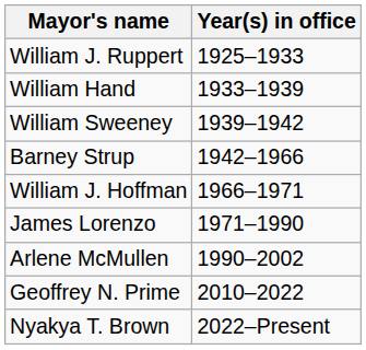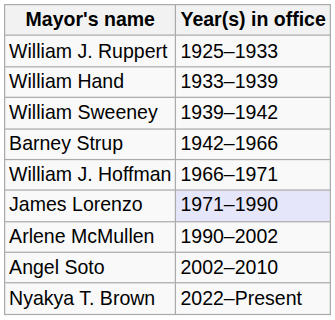James Lorenzo | Year(s) in office: no background -> lavender background
+ row: Angel Soto | 2002–2010
- row: Geoffrey N. Prime | 2010–2022
